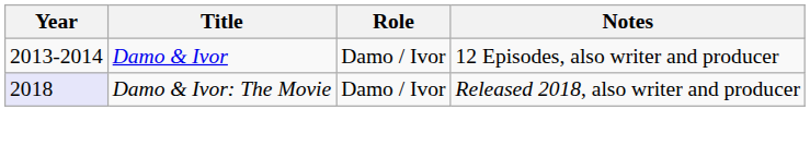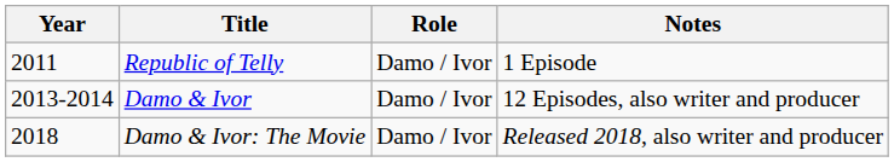+ row: 2011 | Republic of Telly | Damo / Ivor | 1 Episode
Damo & Ivor: The Movie | Year: lavender background -> no background
